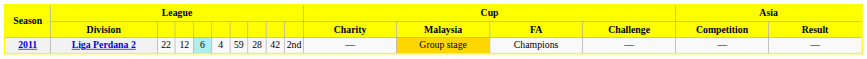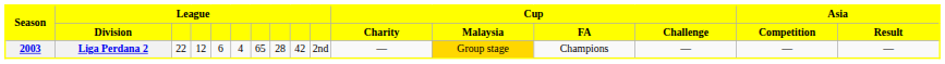Liga Perdana 2 | Season: 2011 -> 2003
Liga Perdana 2 | column 5: paleturquoise background -> no background
Liga Perdana 2 | column 7: 59 -> 65
